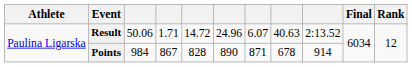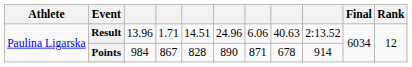Result | column 3: 50.06 -> 13.96
Result | column 5: 14.72 -> 14.51
Result | column 7: 6.07 -> 6.06
